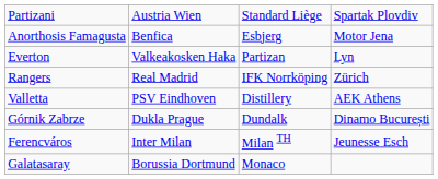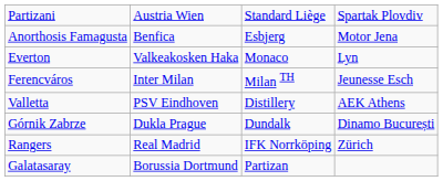Everton | column 3: Partizan -> Monaco
rows swapped: Ferencváros <-> Rangers
Galatasaray | column 3: Monaco -> Partizan
